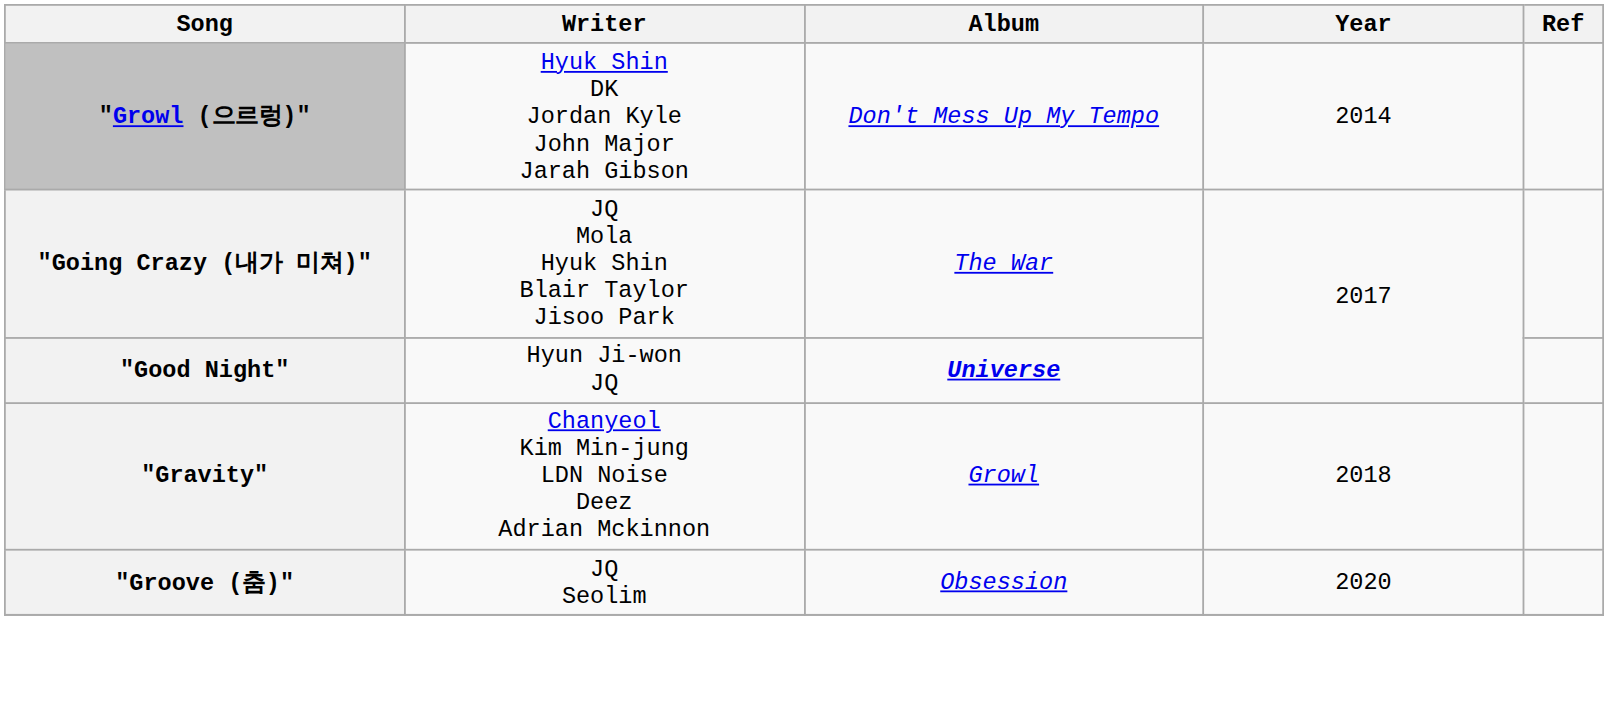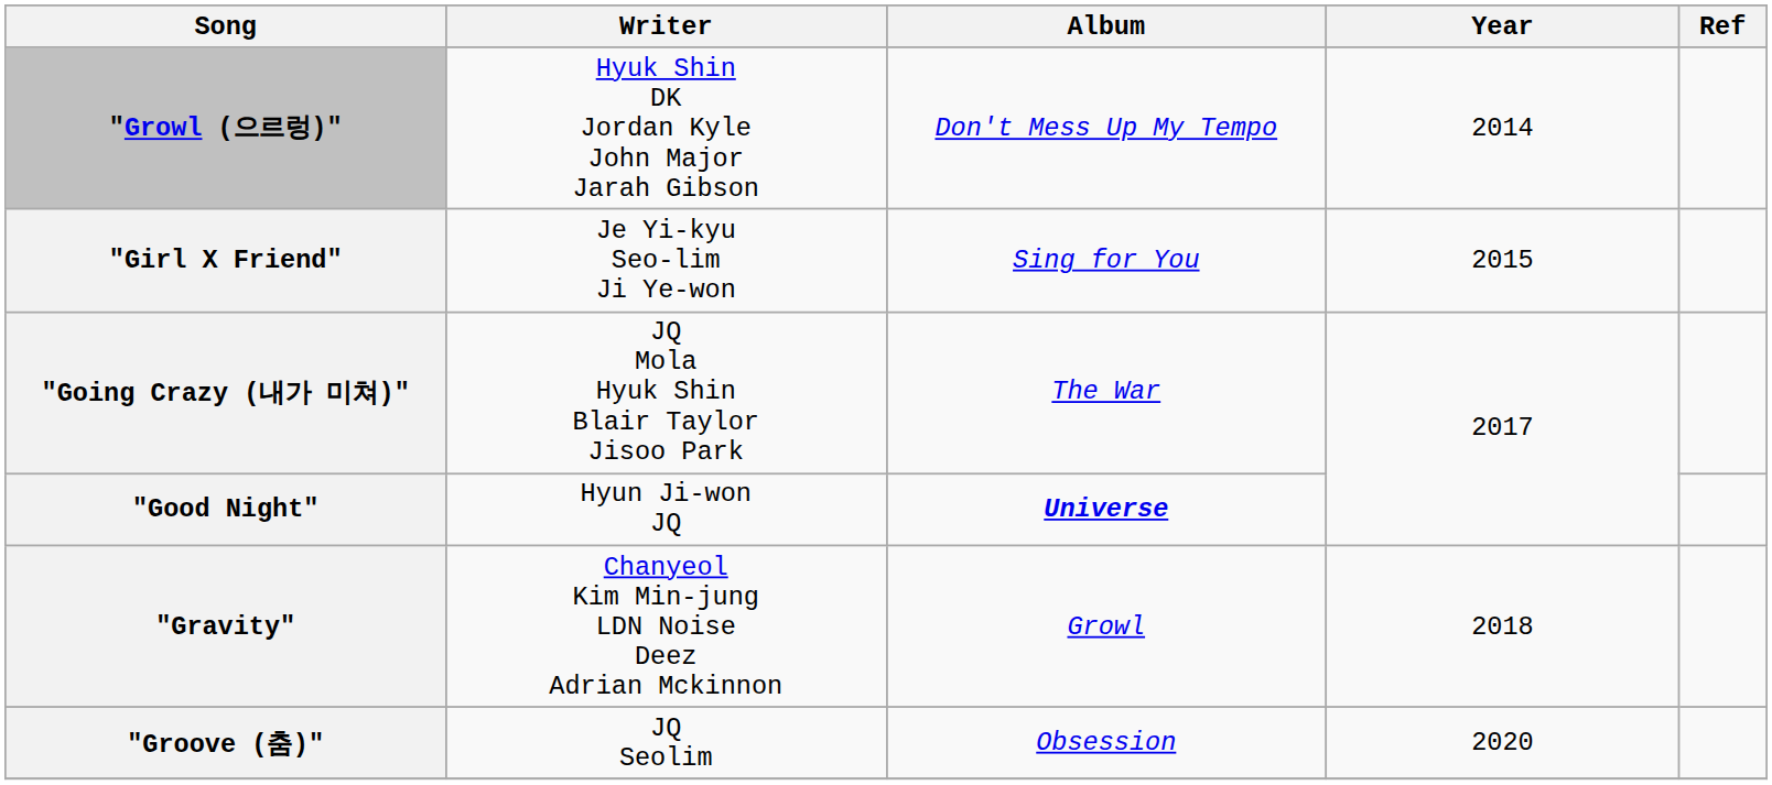+ row: "Girl X Friend" | Je Yi-kyu Seo-lim Ji Ye-won | Sing for You | 2015
